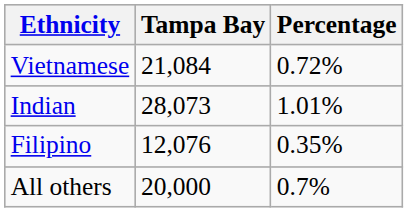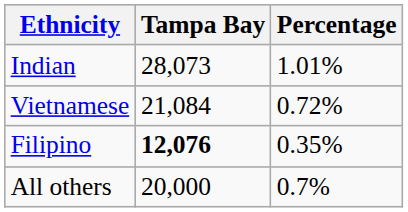rows swapped: Indian <-> Vietnamese
Filipino | Tampa Bay: normal -> bold
